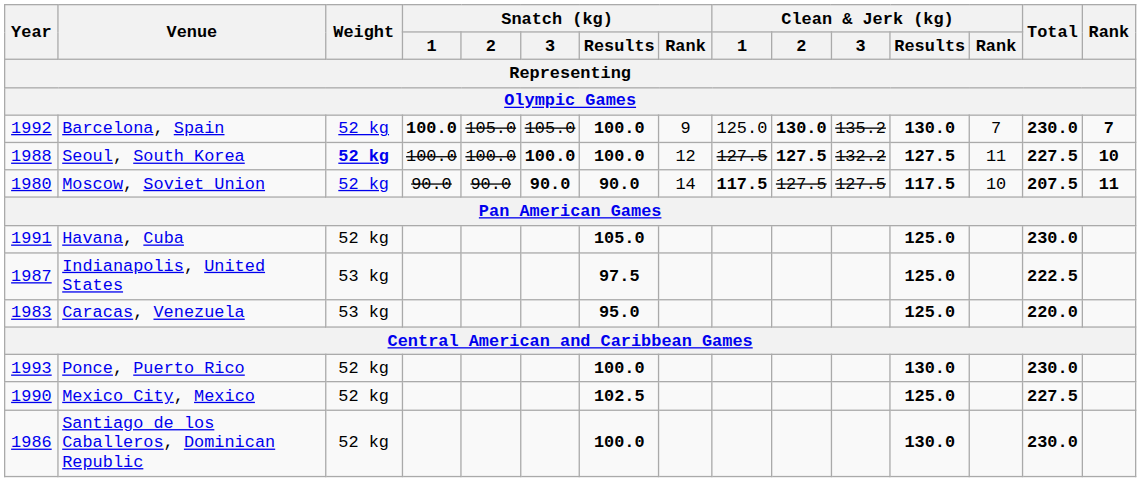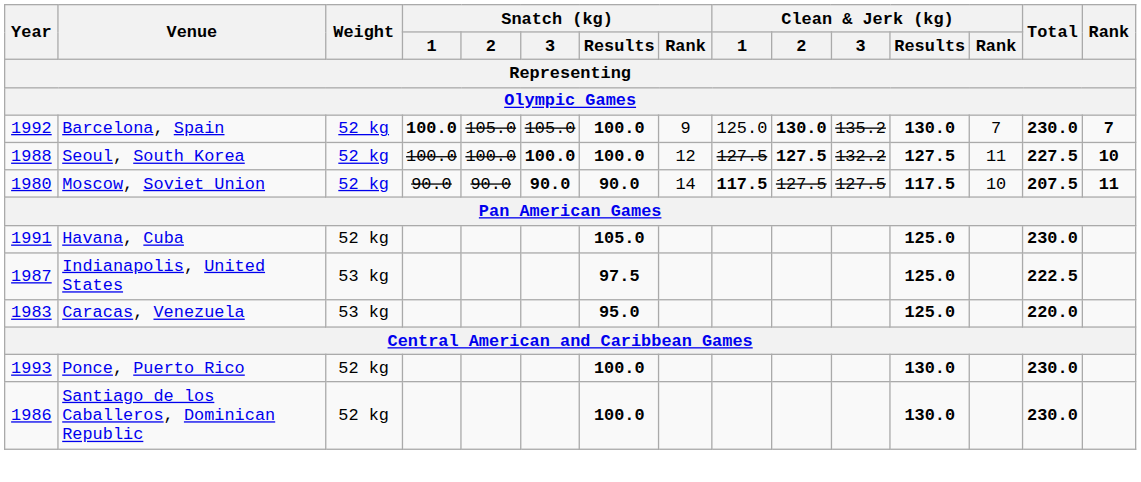Seoul, South Korea | Weight: bold -> normal
- row: 1990 | Mexico City, Mexico | 52 kg | 102.5 | 125.0 | 227.5
